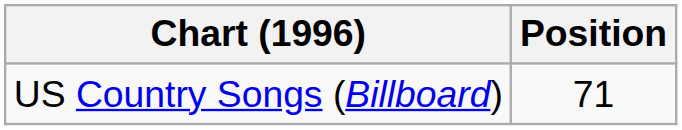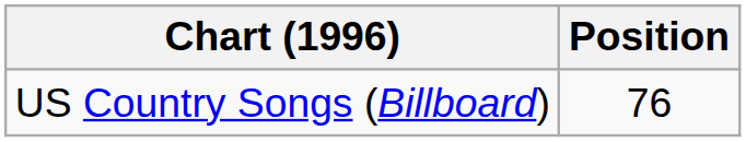US Country Songs (Billboard) | Position: 71 -> 76
